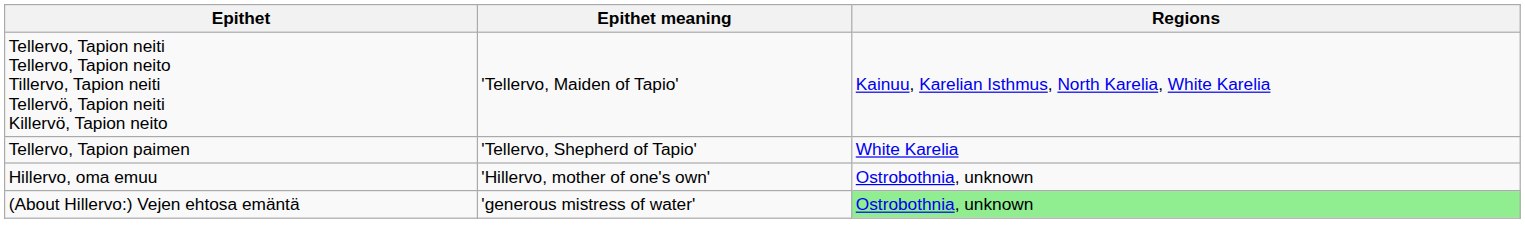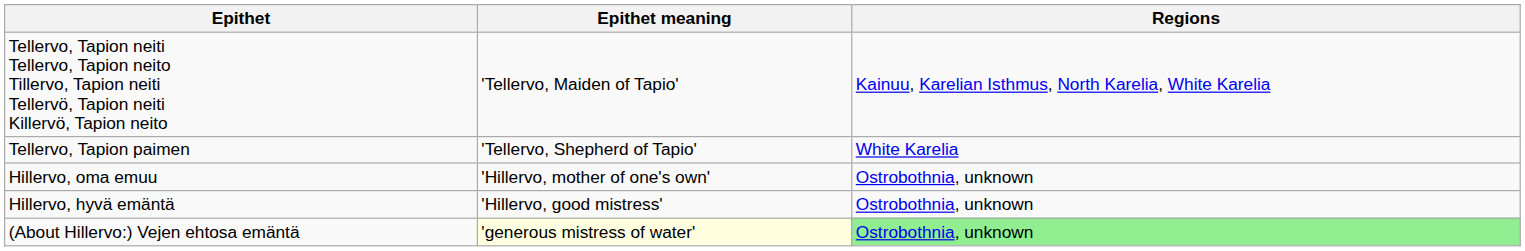+ row: Hillervo, hyvä emäntä | 'Hillervo, good mistress' | Ostrobothnia, unknown
(About Hillervo:) Vejen ehtosa emäntä | Epithet meaning: no background -> lightyellow background
